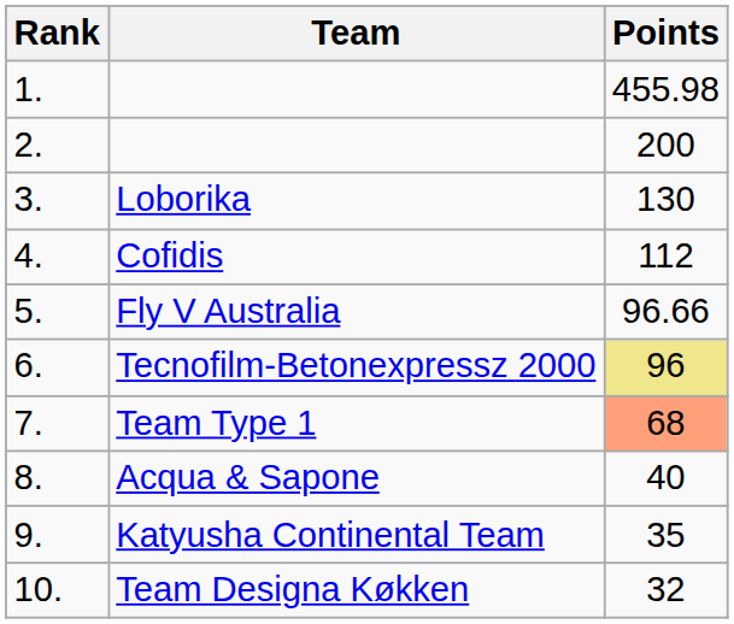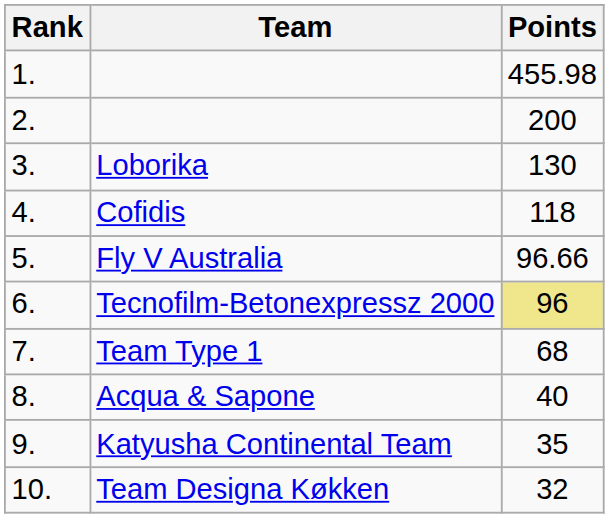Cofidis | Points: 112 -> 118
Team Type 1 | Points: lightsalmon background -> no background
